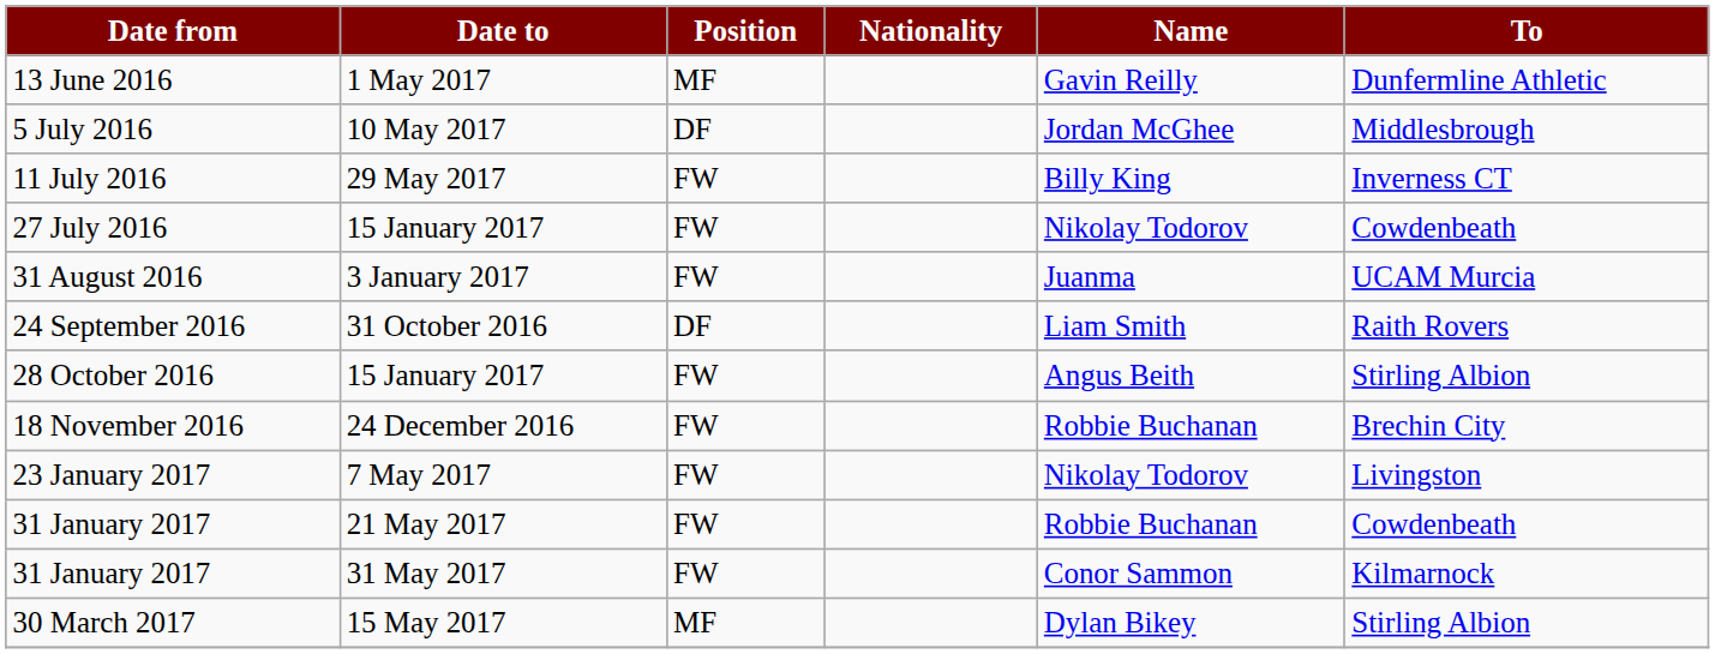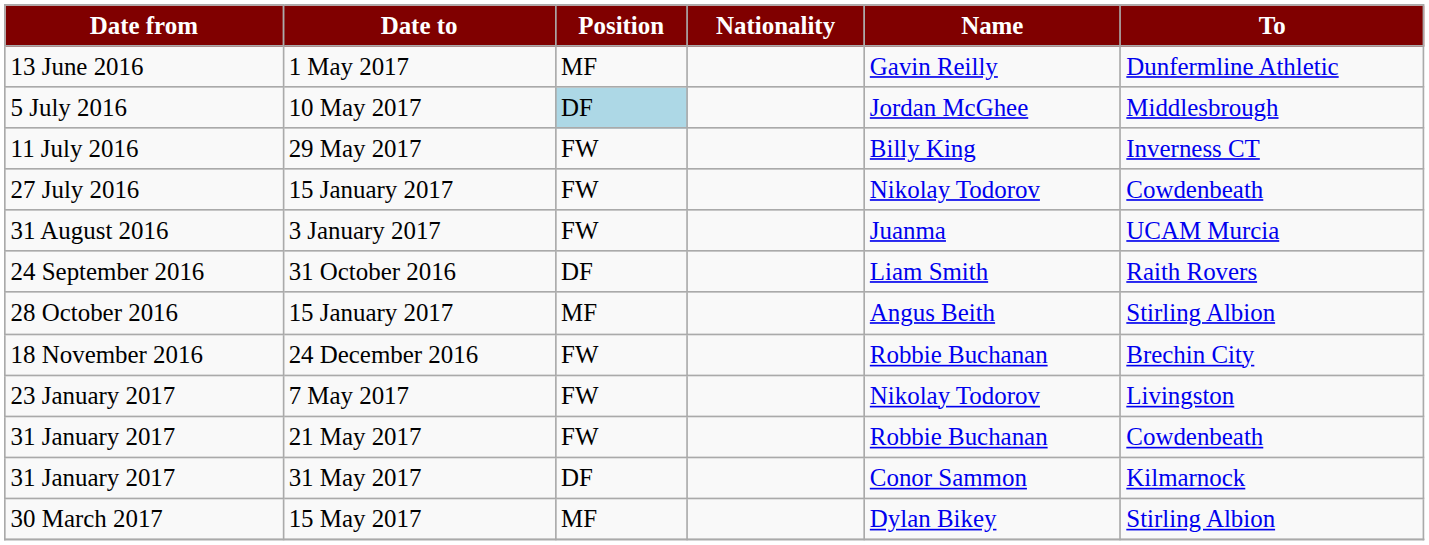5 July 2016 | Position: no background -> lightblue background
28 October 2016 | Position: FW -> MF
31 January 2017 / 31 May 2017 | Position: FW -> DF
